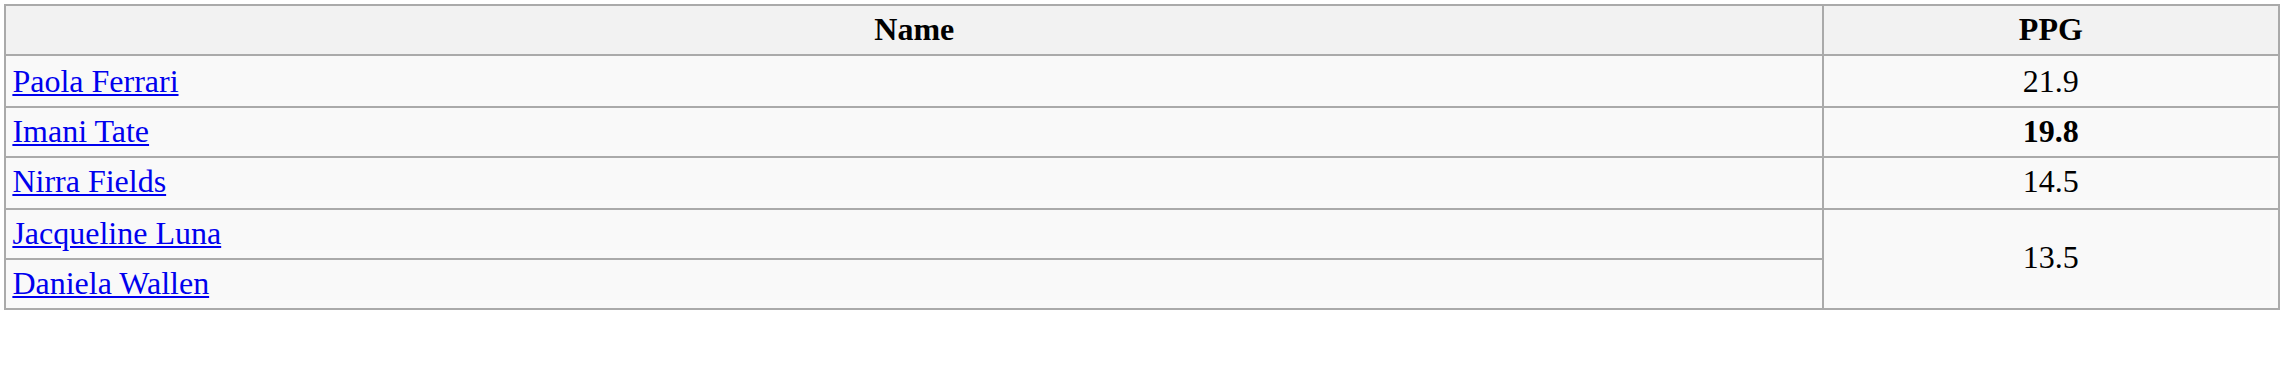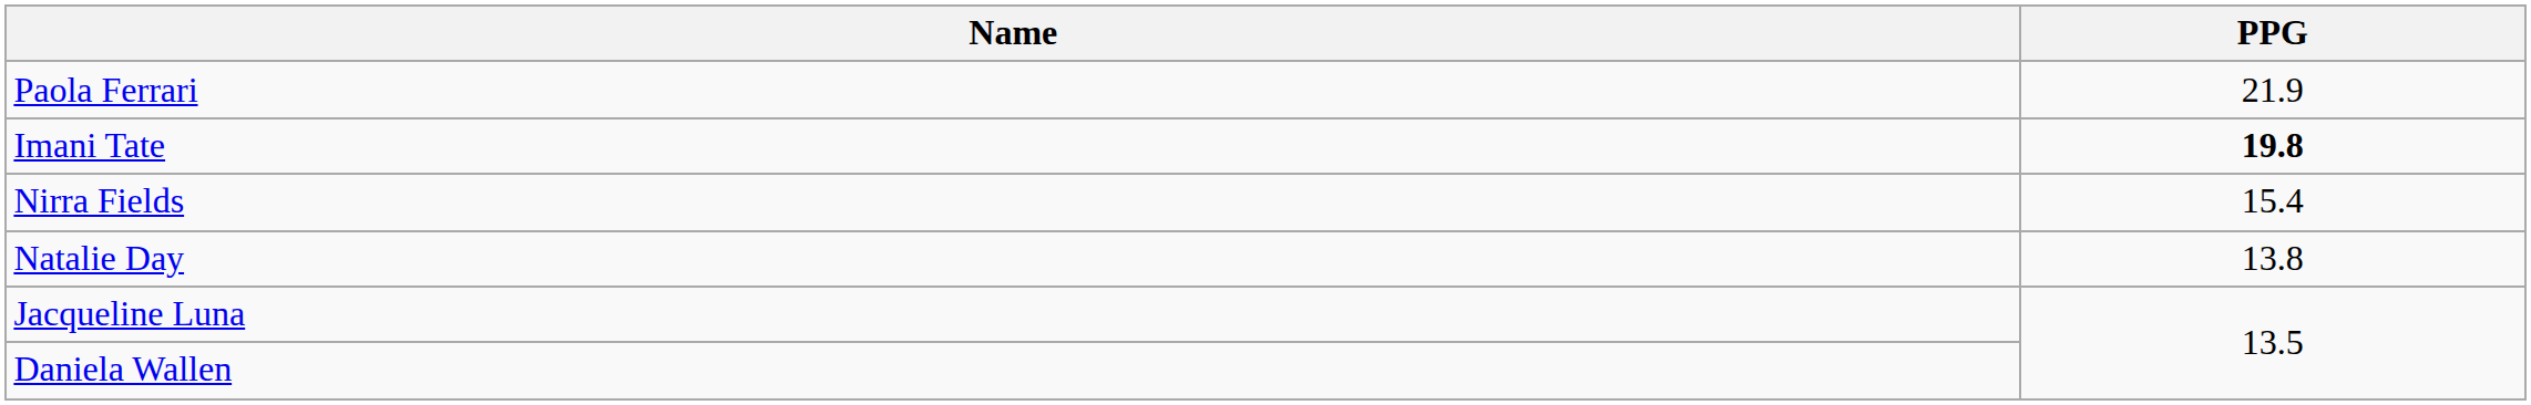Nirra Fields | PPG: 14.5 -> 15.4
+ row: Natalie Day | 13.8
